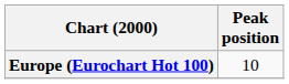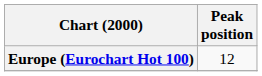Europe (Eurochart Hot 100) | Peak position: 10 -> 12
